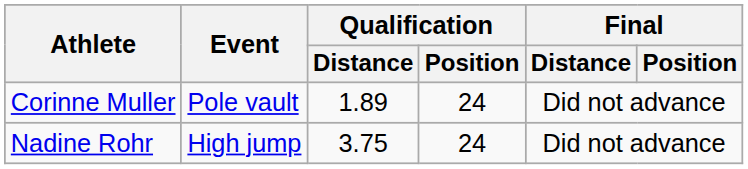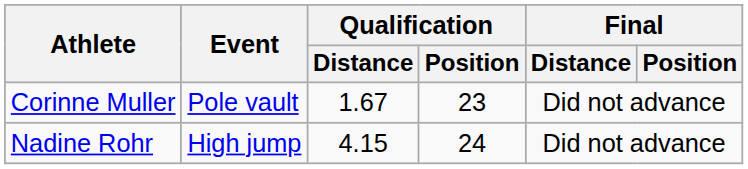Corinne Muller | Qualification / Distance: 1.89 -> 1.67
Corinne Muller | Qualification / Position: 24 -> 23
Nadine Rohr | Qualification / Distance: 3.75 -> 4.15
